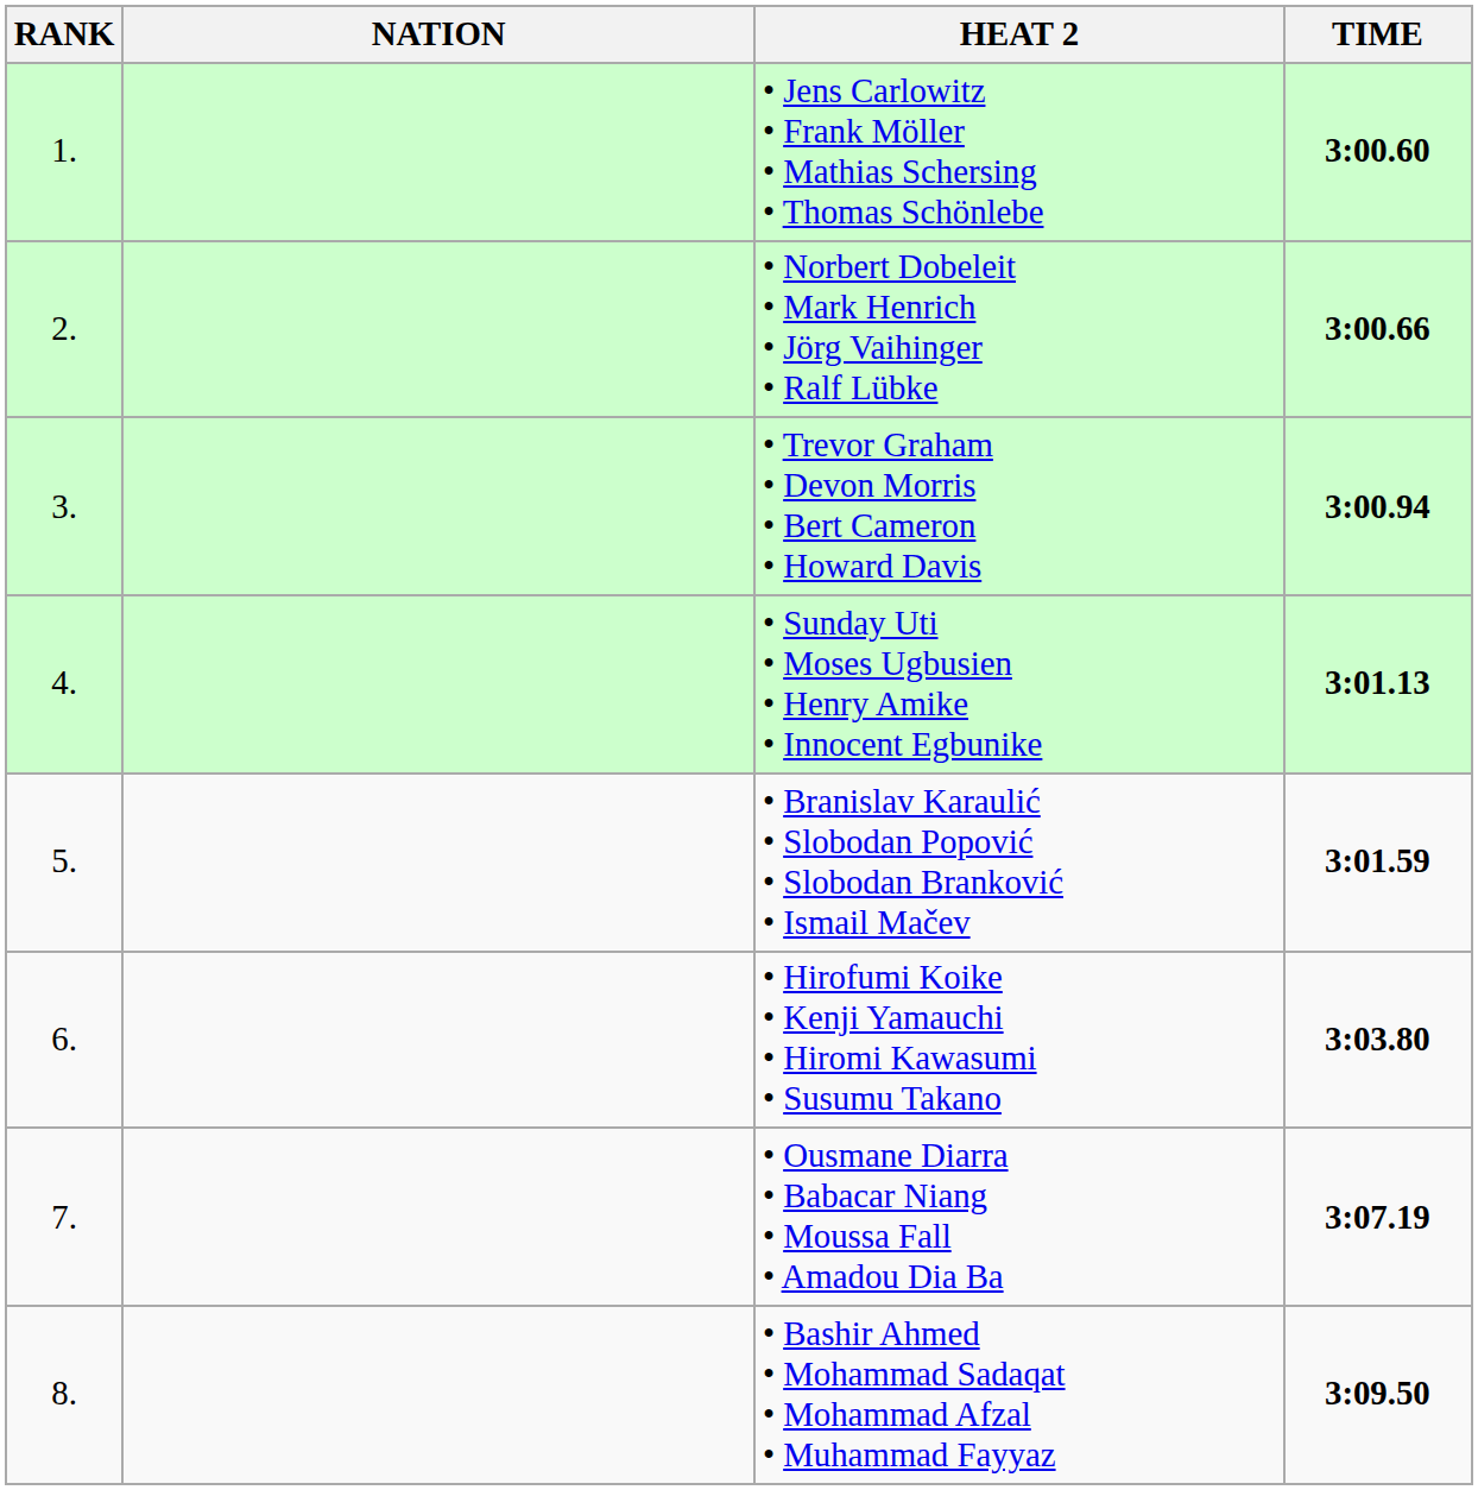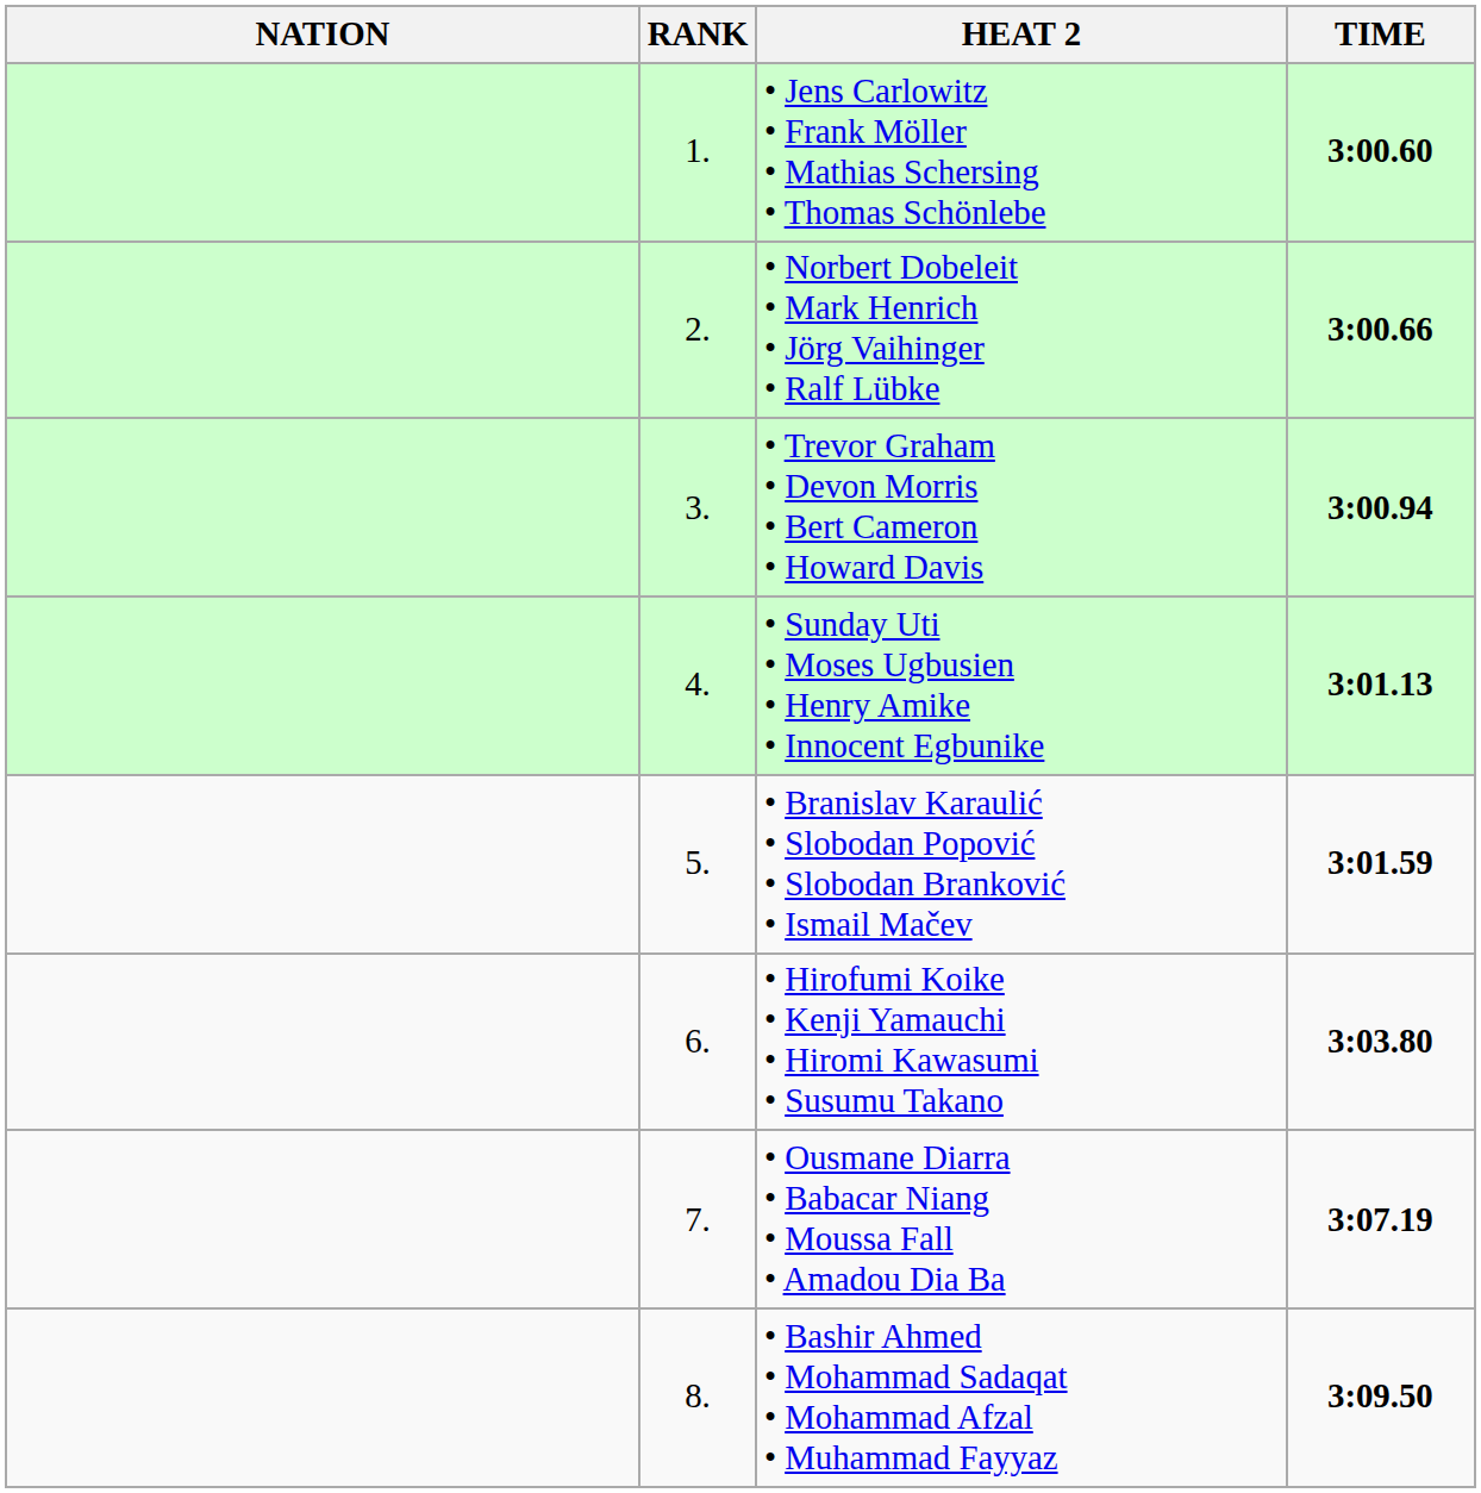columns swapped: RANK <-> NATION
